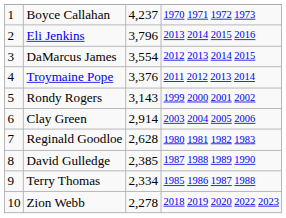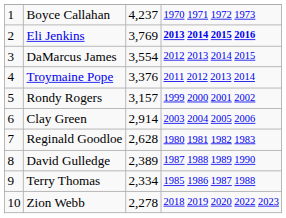Eli Jenkins | column 3: 3,796 -> 3,769
Eli Jenkins | column 4: normal -> bold
Rondy Rogers | column 3: 3,143 -> 3,157
David Gulledge | column 3: 2,385 -> 2,389
